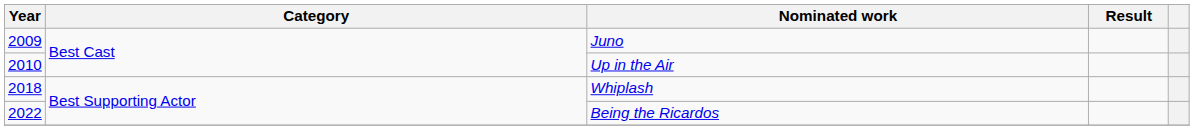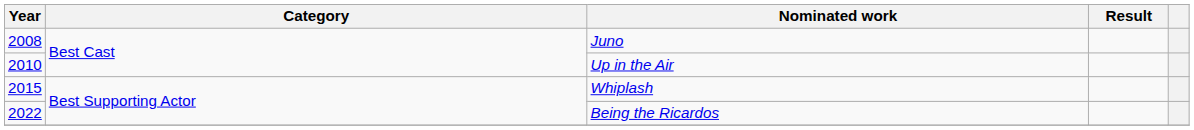Juno | Year: 2009 -> 2008
Whiplash | Year: 2018 -> 2015
